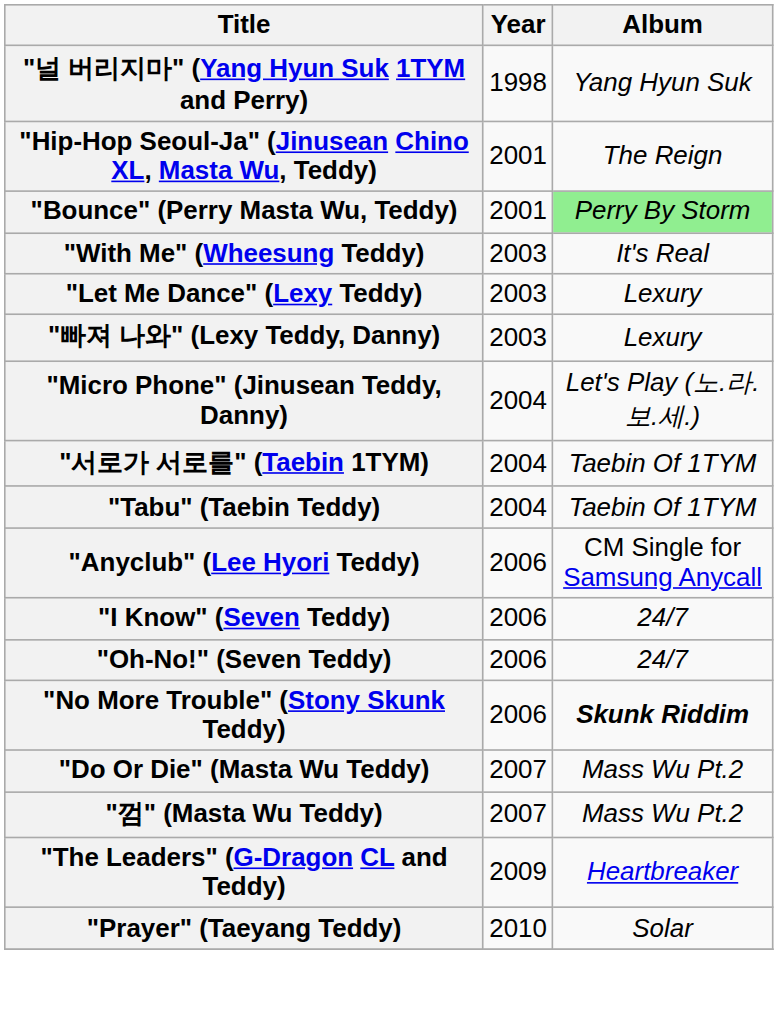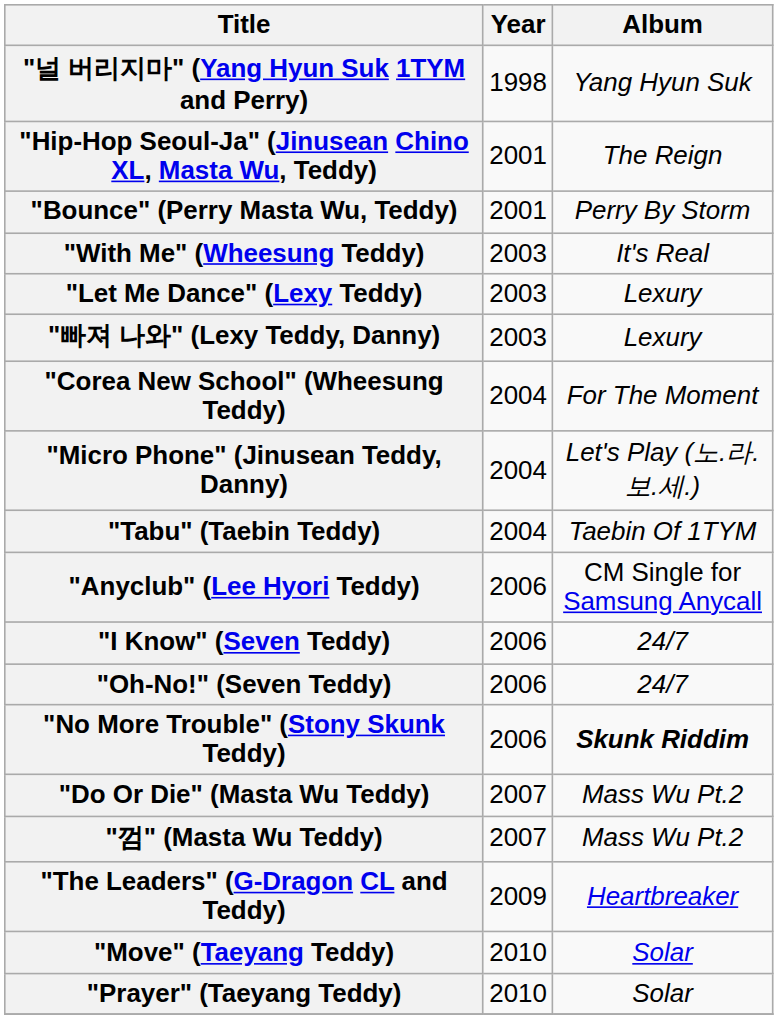"Bounce" (Perry Masta Wu, Teddy) | Album: lightgreen background -> no background
+ row: "Corea New School" (Wheesung Teddy) | 2004 | For The Moment
- row: "서로가 서로를" (Taebin 1TYM) | 2004 | Taebin Of 1TYM
+ row: "Move" (Taeyang Teddy) | 2010 | Solar
